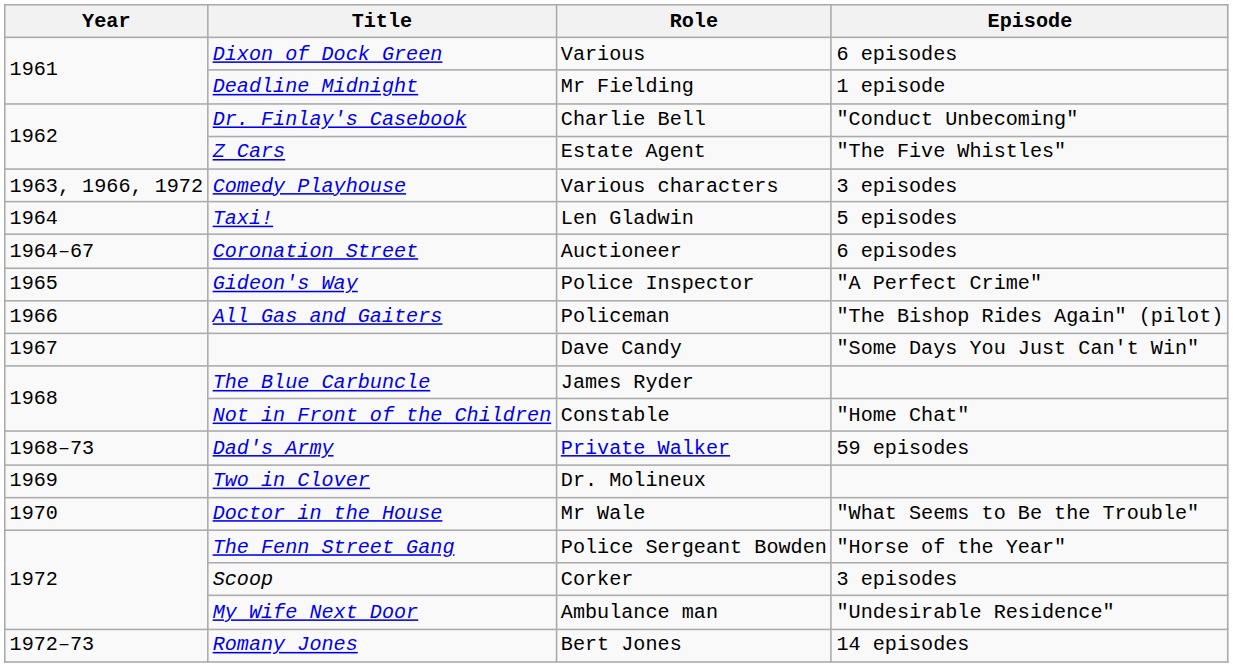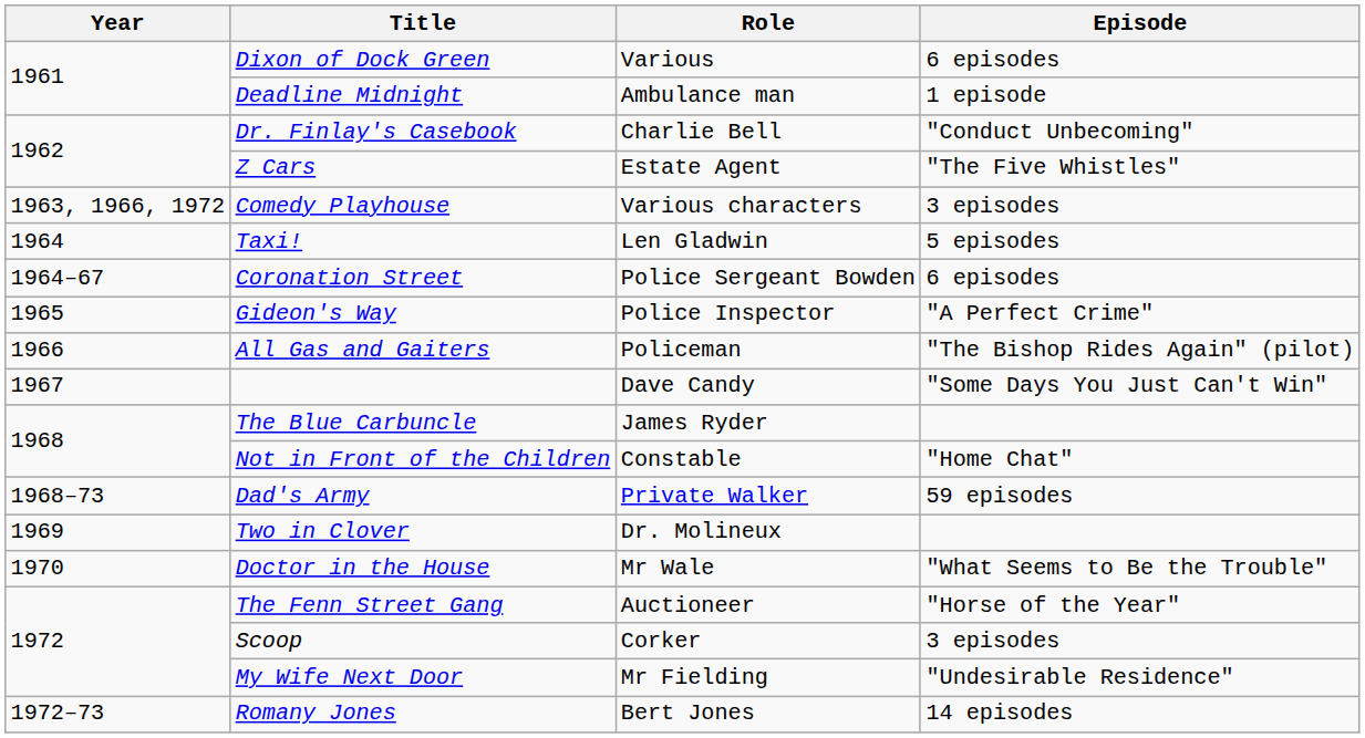Deadline Midnight | Role: Mr Fielding -> Ambulance man
Coronation Street | Role: Auctioneer -> Police Sergeant Bowden
The Fenn Street Gang | Role: Police Sergeant Bowden -> Auctioneer
My Wife Next Door | Role: Ambulance man -> Mr Fielding
